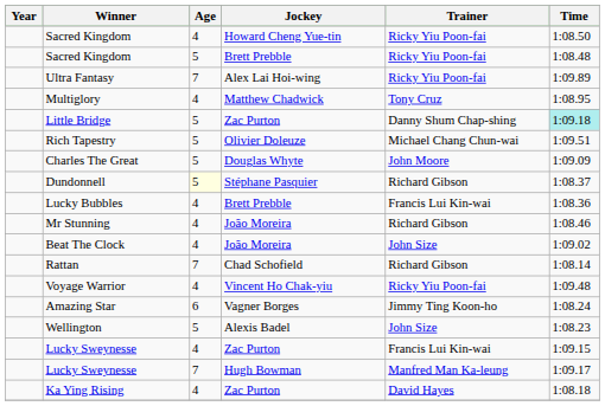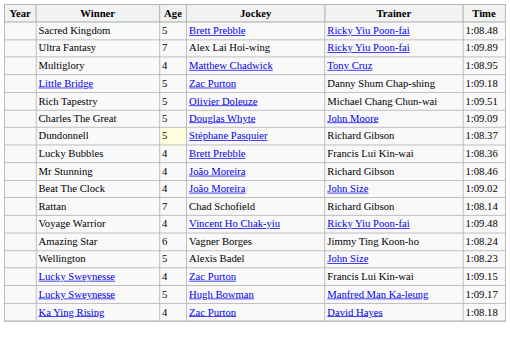- row: Sacred Kingdom | 4 | Howard Cheng Yue-tin | Ricky Yiu Poon-fai | 1:08.50
Little Bridge | Time: paleturquoise background -> no background
Lucky Sweynesse / Hugh Bowman | Age: 7 -> 5
